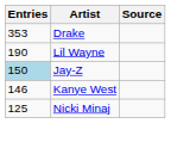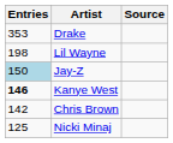Lil Wayne | Entries: 190 -> 198
Kanye West | Entries: normal -> bold
+ row: 142 | Chris Brown
